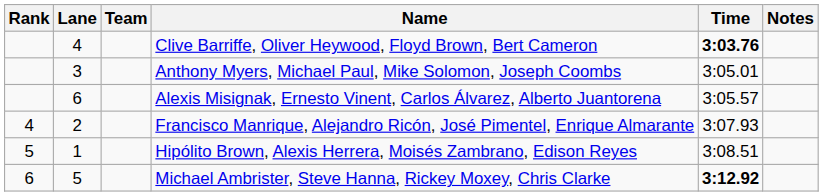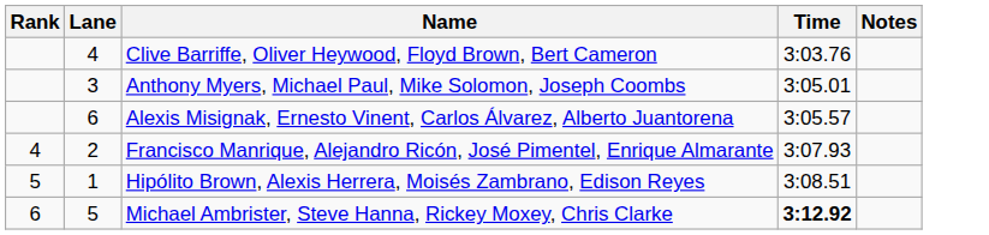- column: Team
Clive Barriffe, Oliver Heywood, Floyd Brown, Bert Cameron | Time: bold -> normal
